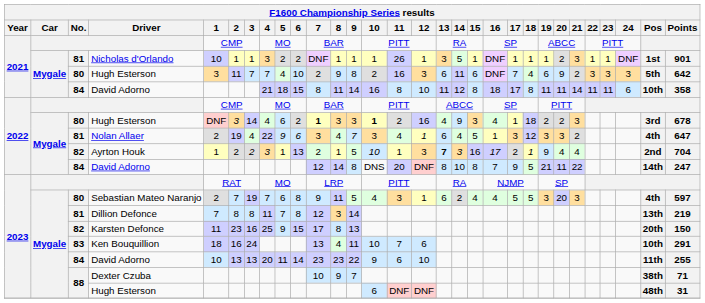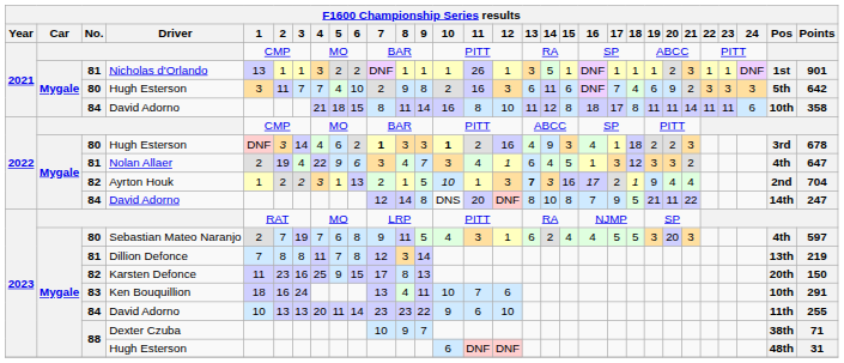Nicholas d'Orlando | F1600 Championship Series results / 1: 10 -> 13
